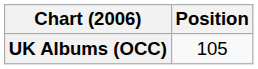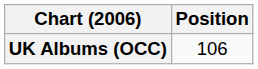UK Albums (OCC) | Position: 105 -> 106
